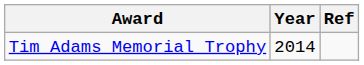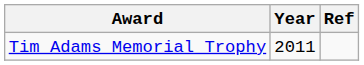Tim Adams Memorial Trophy | Year: 2014 -> 2011
